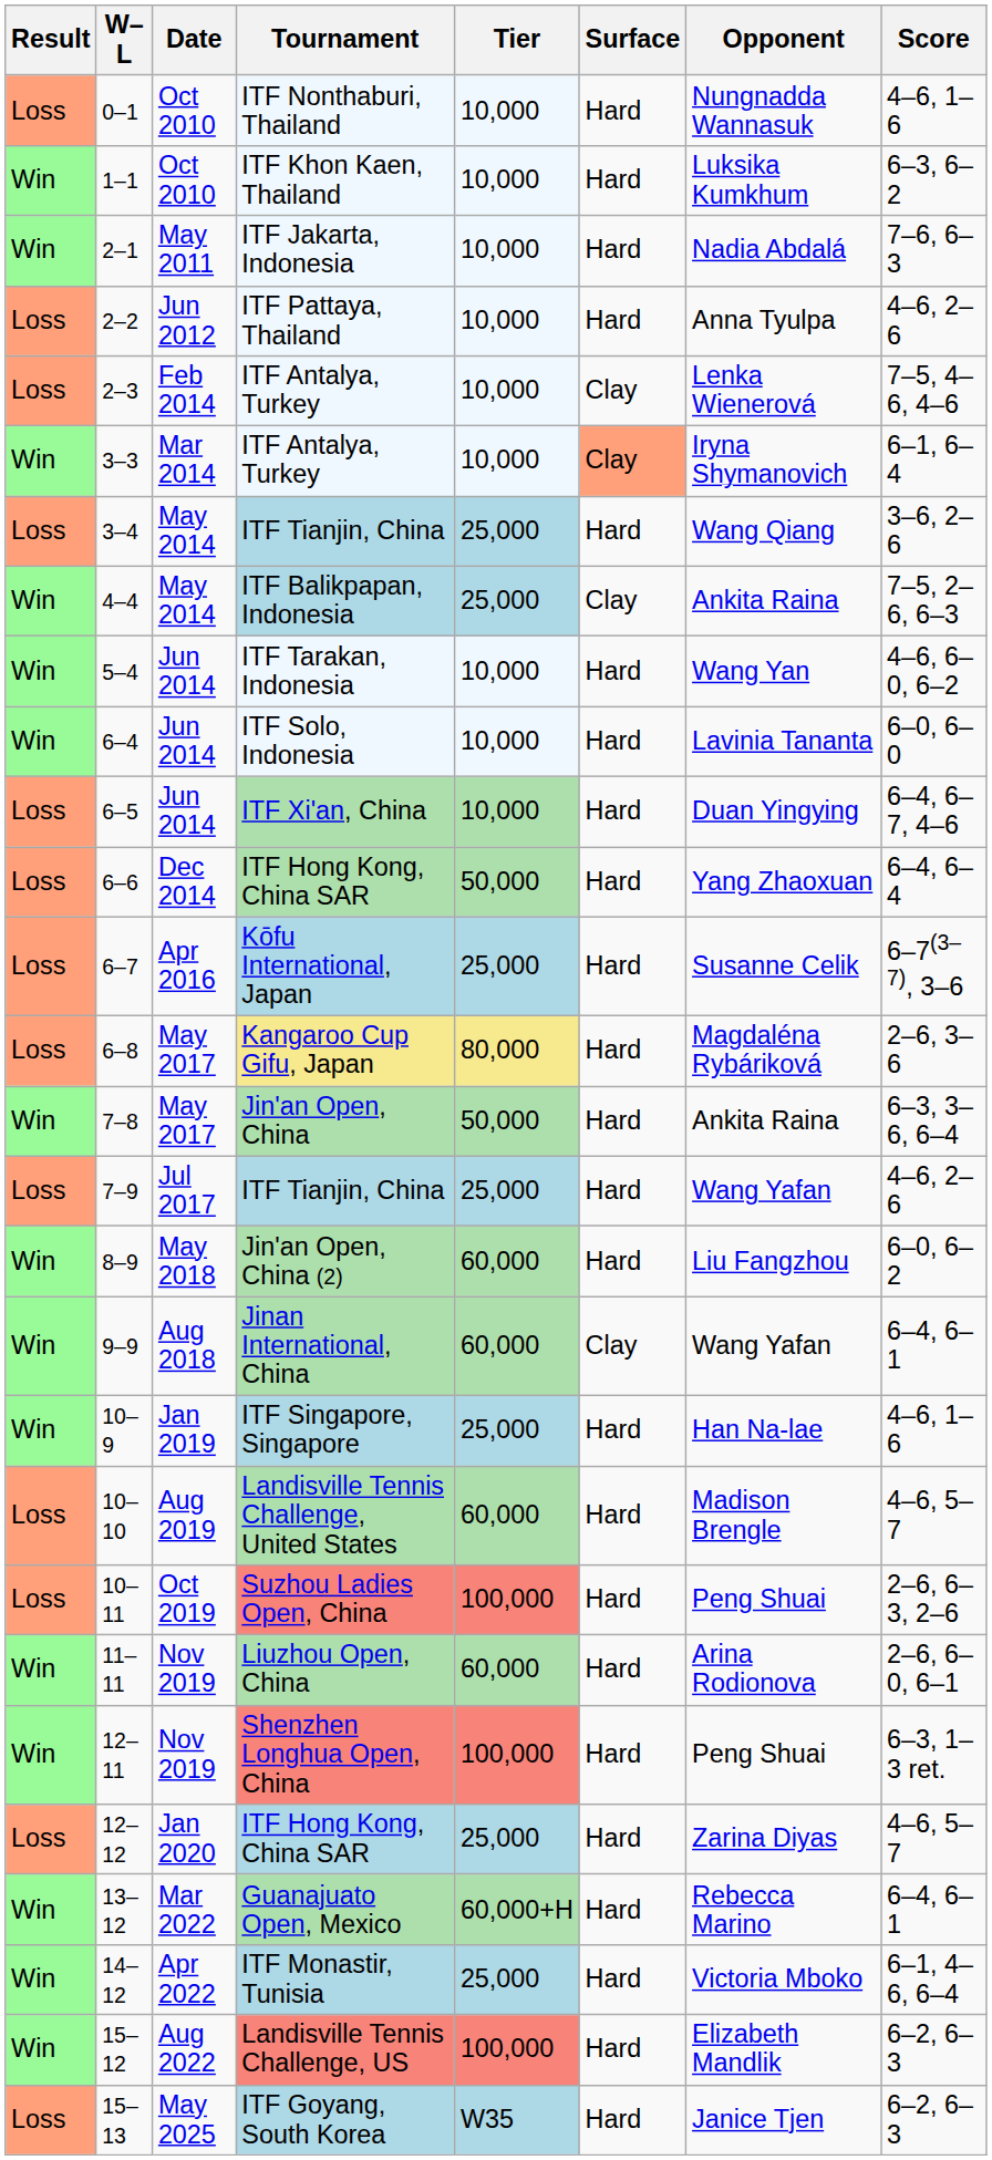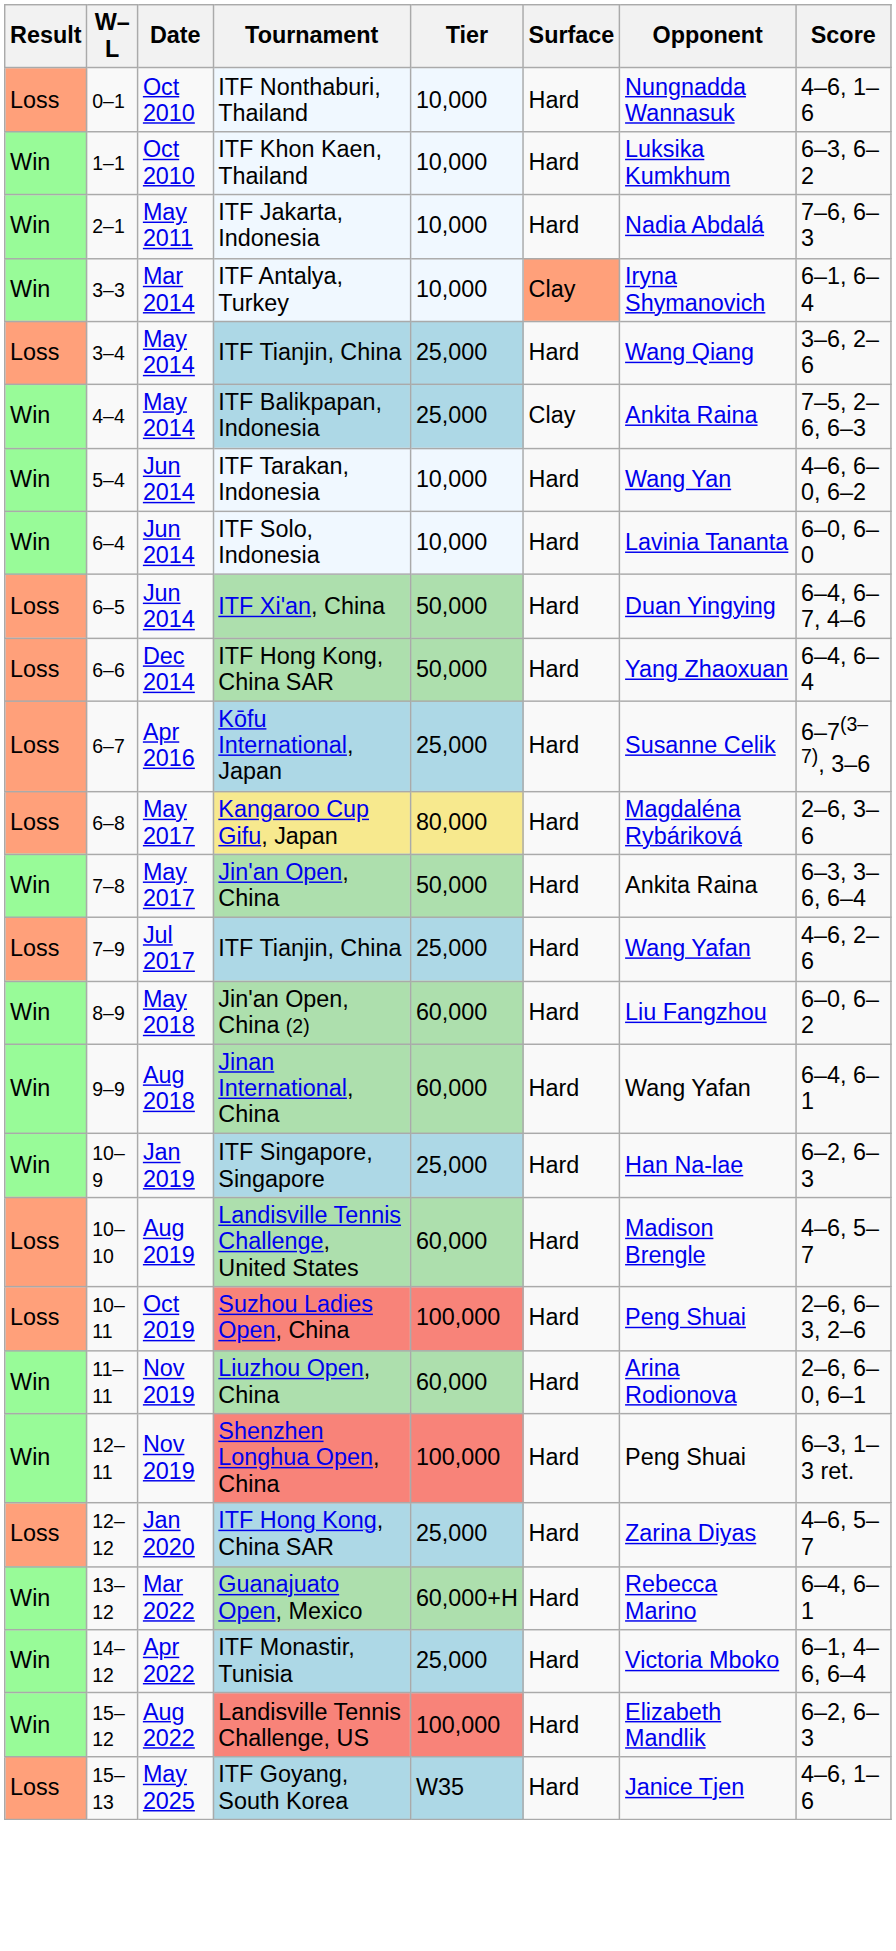- row: Loss | 2–2 | Jun 2012 | ITF Pattaya, Thailand | 10,000 | Hard | Anna Tyulpa | 4–6, 2–6
- row: Loss | 2–3 | Feb 2014 | ITF Antalya, Turkey | 10,000 | Clay | Lenka Wienerová | 7–5, 4–6, 4–6
6–5 | Tier: 10,000 -> 50,000
9–9 | Surface: Clay -> Hard
10–9 | Score: 4–6, 1–6 -> 6–2, 6–3
15–13 | Score: 6–2, 6–3 -> 4–6, 1–6
